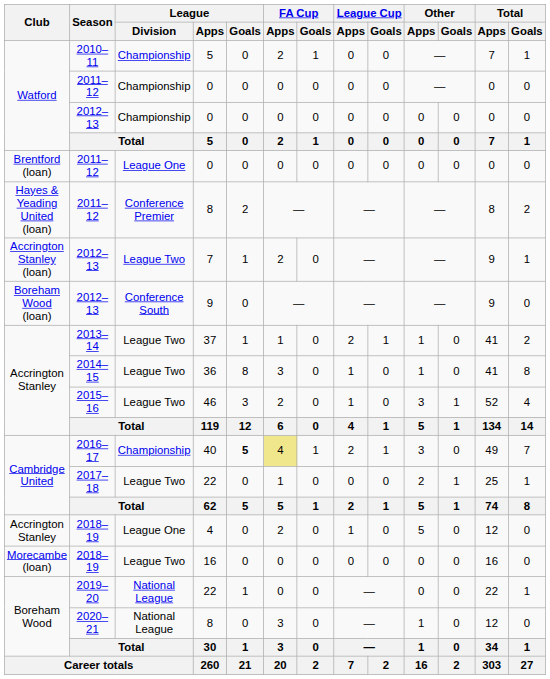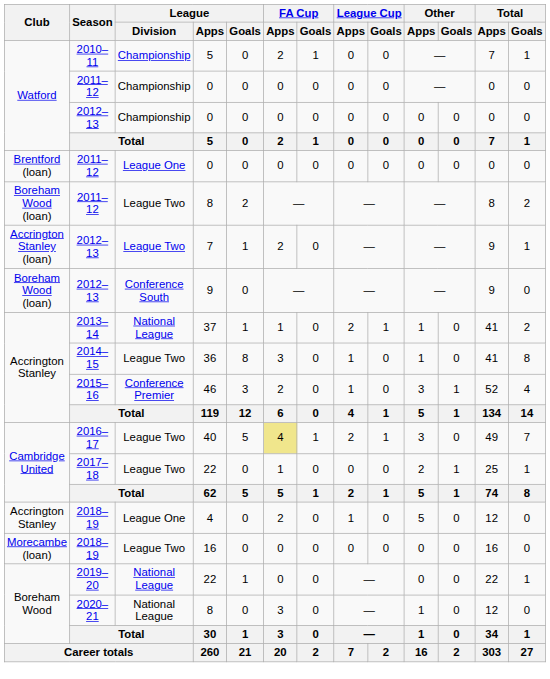2011–12 / 8 | Club: Hayes & Yeading United (loan) -> Boreham Wood (loan)
2011–12 / 8 | League / Division: Conference Premier -> League Two
37 | League / Division: League Two -> National League
46 | League / Division: League Two -> Conference Premier
40 | League / Division: Championship -> League Two
40 | League / Goals: bold -> normal
